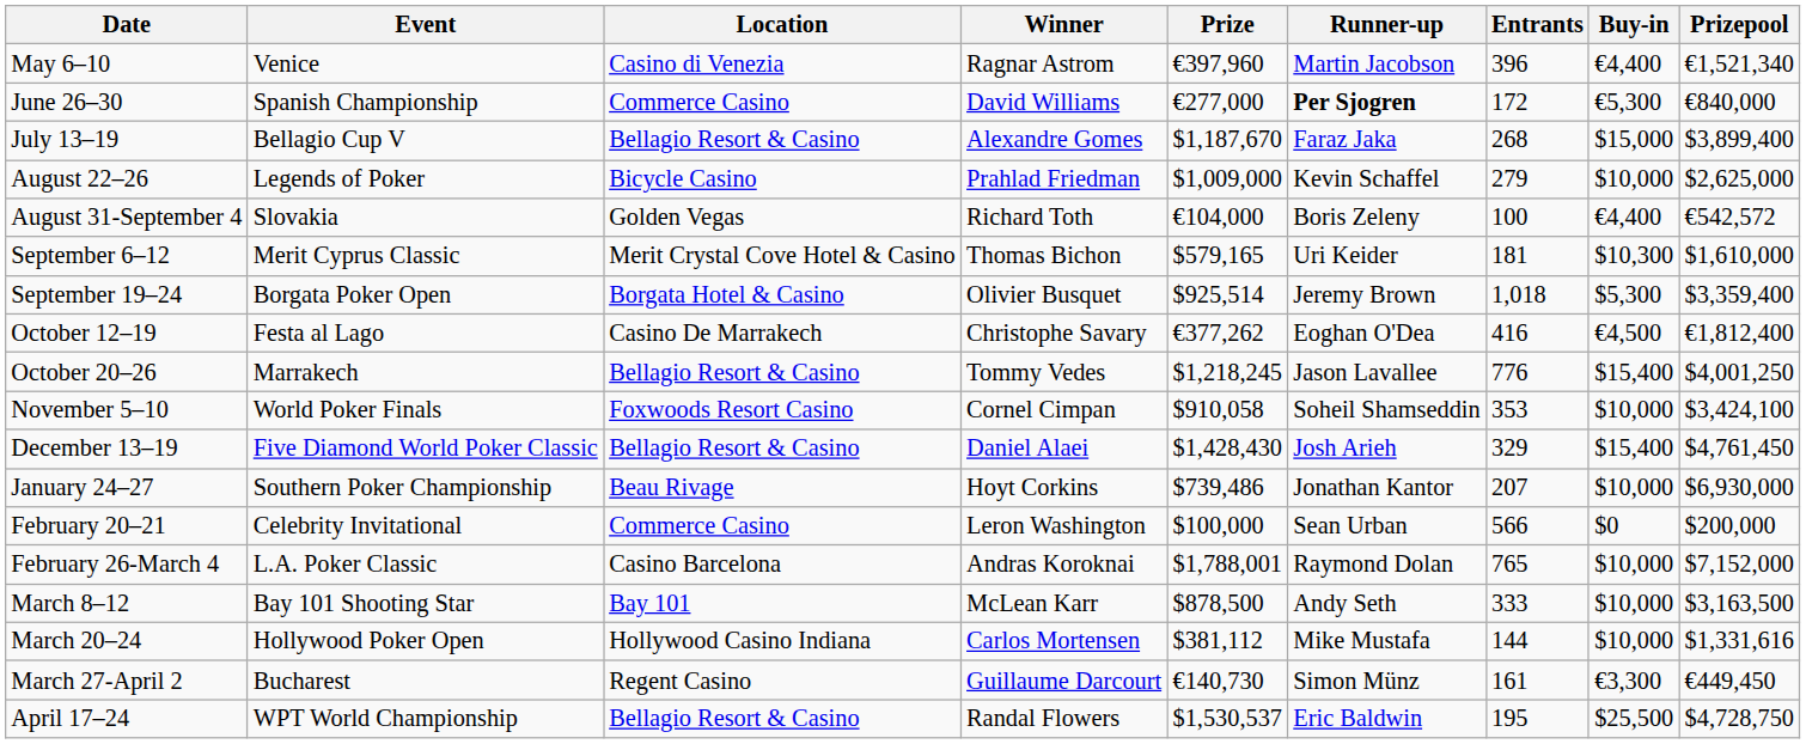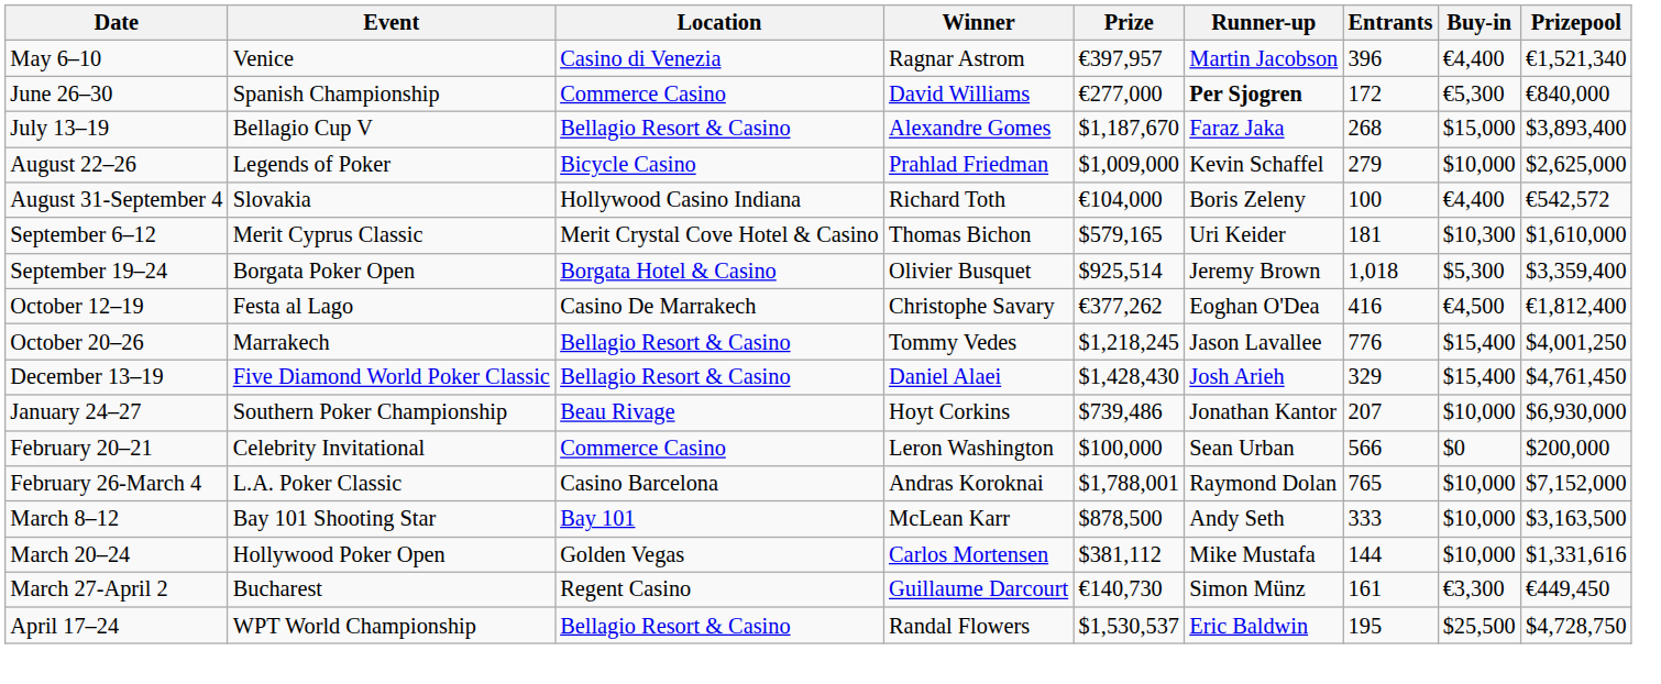May 6–10 | Prize: €397,960 -> €397,957
July 13–19 | Prizepool: $3,899,400 -> $3,893,400
August 31-September 4 | Location: Golden Vegas -> Hollywood Casino Indiana
- row: November 5–10 | World Poker Finals | Foxwoods Resort Casino | Cornel Cimpan | $910,058 | Soheil Shamseddin | 353 | $10,000 | $3,424,100
March 20–24 | Location: Hollywood Casino Indiana -> Golden Vegas
